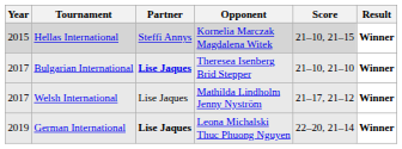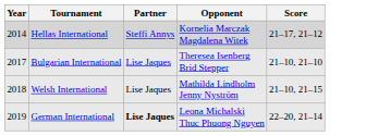- column: Result | Winner | Winner | Winner | Winner
Hellas International | Year: 2015 -> 2014
Hellas International | Score: 21–10, 21–15 -> 21–17, 21–12
Bulgarian International | Partner: bold -> normal
Welsh International | Year: 2017 -> 2018
Welsh International | Score: 21–17, 21–12 -> 21–10, 21–15
